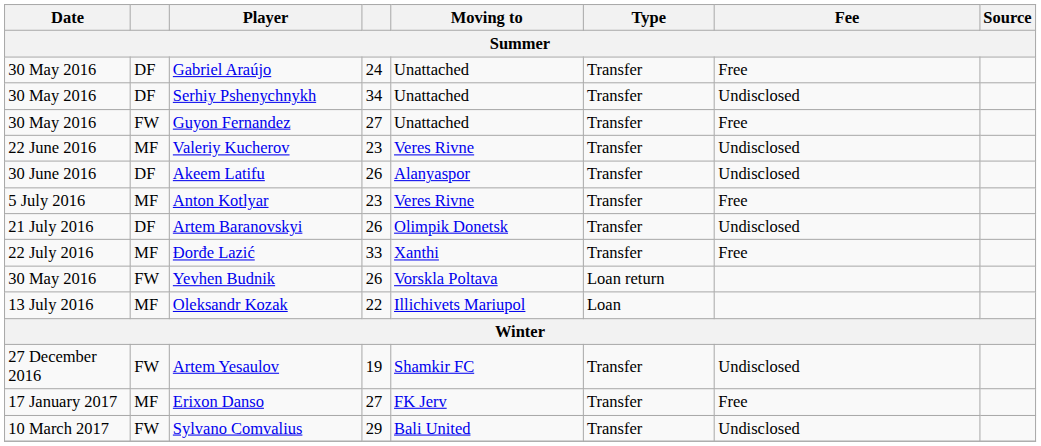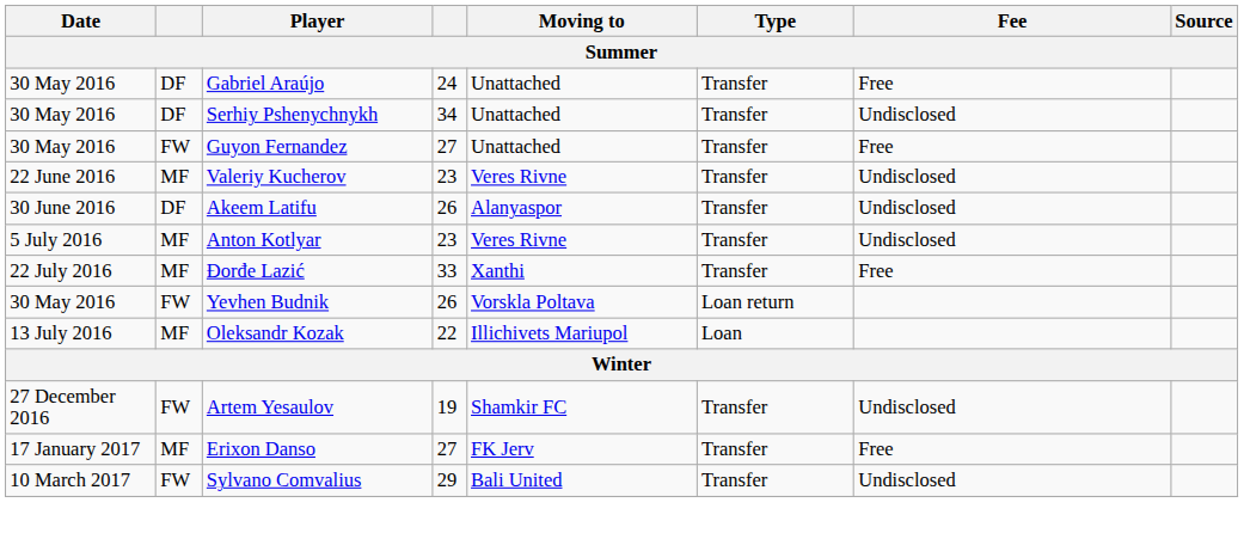Anton Kotlyar | Fee: Free -> Undisclosed
- row: 21 July 2016 | DF | Artem Baranovskyi | 26 | Olimpik Donetsk | Transfer | Undisclosed
